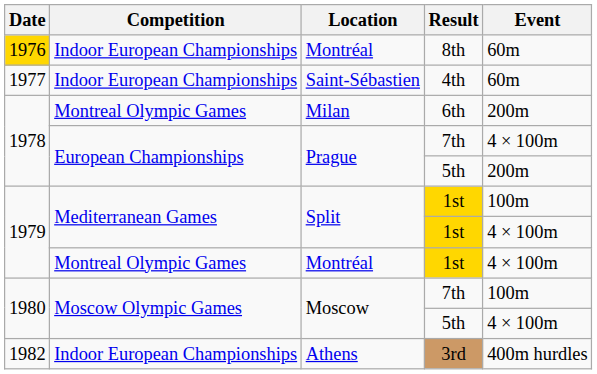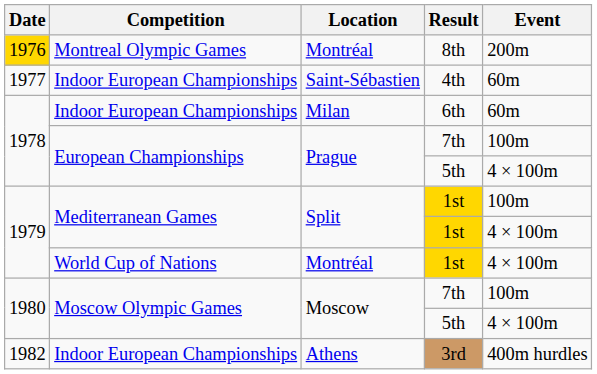Montréal / 8th | Competition: Indoor European Championships -> Montreal Olympic Games
Montréal / 8th | Event: 60m -> 200m
Milan | Competition: Montreal Olympic Games -> Indoor European Championships
Milan | Event: 200m -> 60m
Prague / 7th | Event: 4 × 100m -> 100m
Prague / 5th | Event: 200m -> 4 × 100m
Montréal / 1st | Competition: Montreal Olympic Games -> World Cup of Nations
